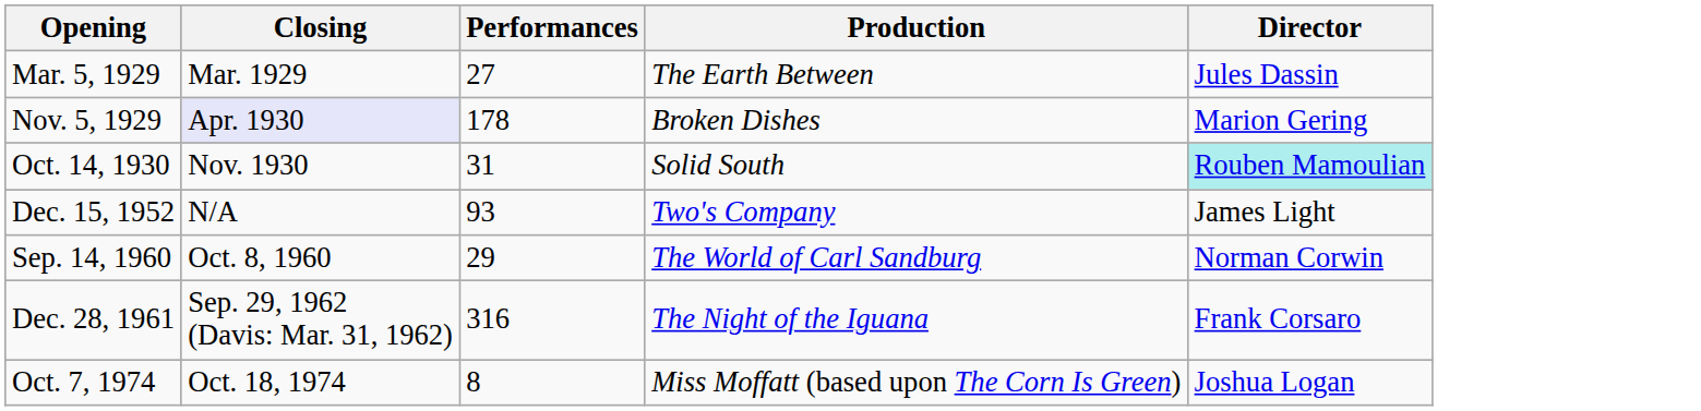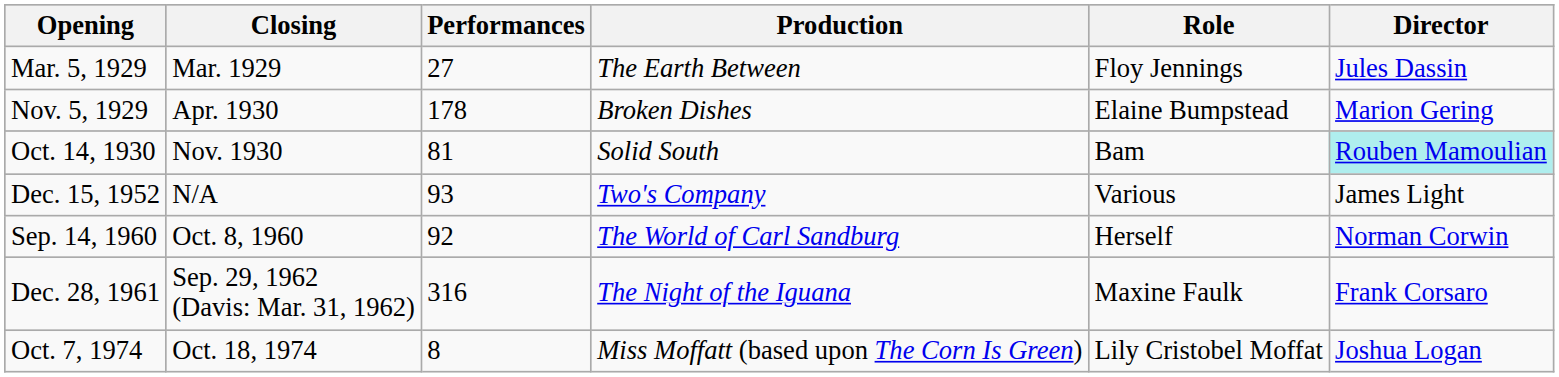+ column: Role | Floy Jennings | Elaine Bumpstead | Bam | Various | Herself | Maxine Faulk | Lily Cristobel Moffat
Nov. 5, 1929 | Closing: lavender background -> no background
Oct. 14, 1930 | Performances: 31 -> 81
Sep. 14, 1960 | Performances: 29 -> 92
